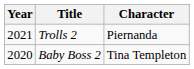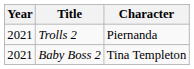Baby Boss 2 | Year: 2020 -> 2021
